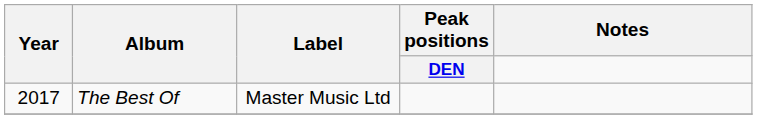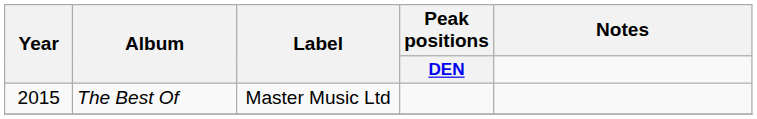The Best Of | Year: 2017 -> 2015
